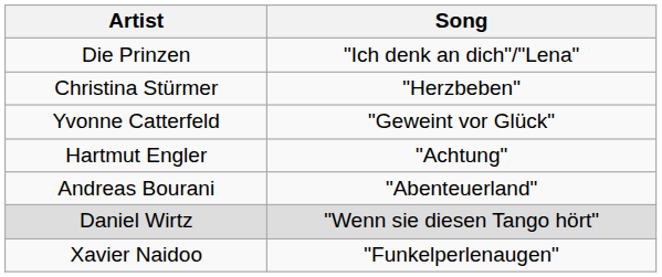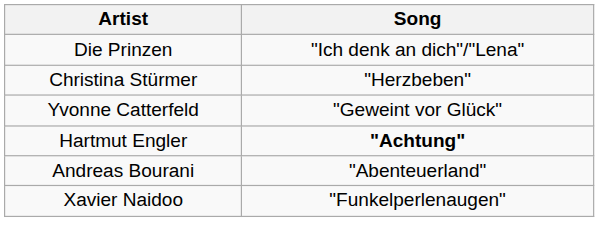Hartmut Engler | Song: normal -> bold
- row: Daniel Wirtz | "Wenn sie diesen Tango hört"
